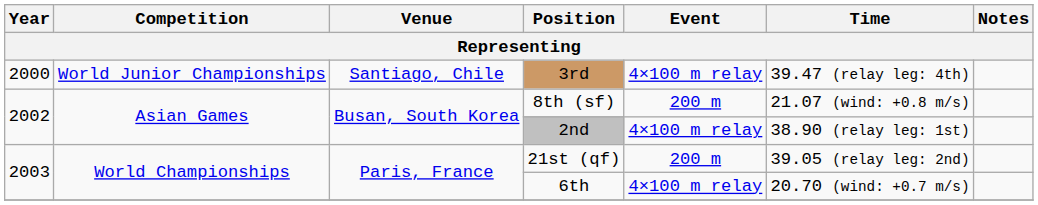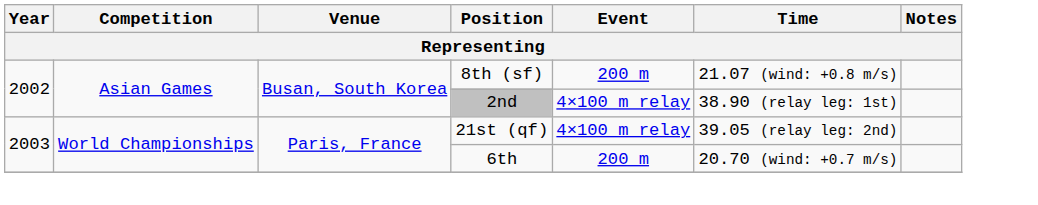- row: 2000 | World Junior Championships | Santiago, Chile | 3rd | 4×100 m relay | 39.47 (relay leg: 4th)
21st (qf) | Event: 200 m -> 4×100 m relay
6th | Event: 4×100 m relay -> 200 m
